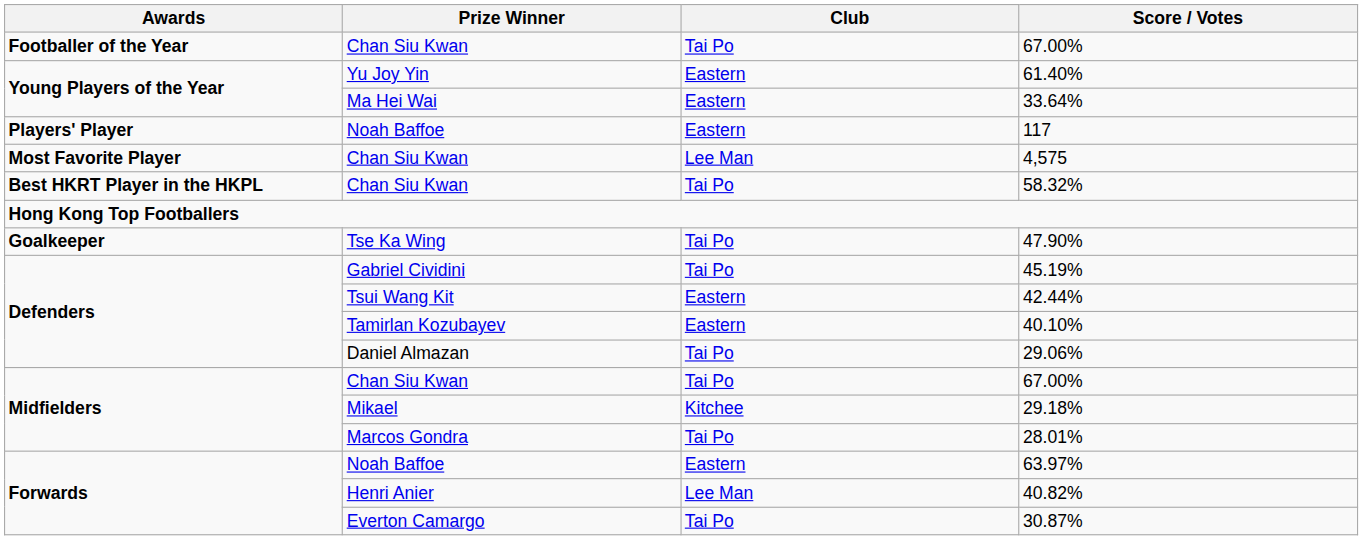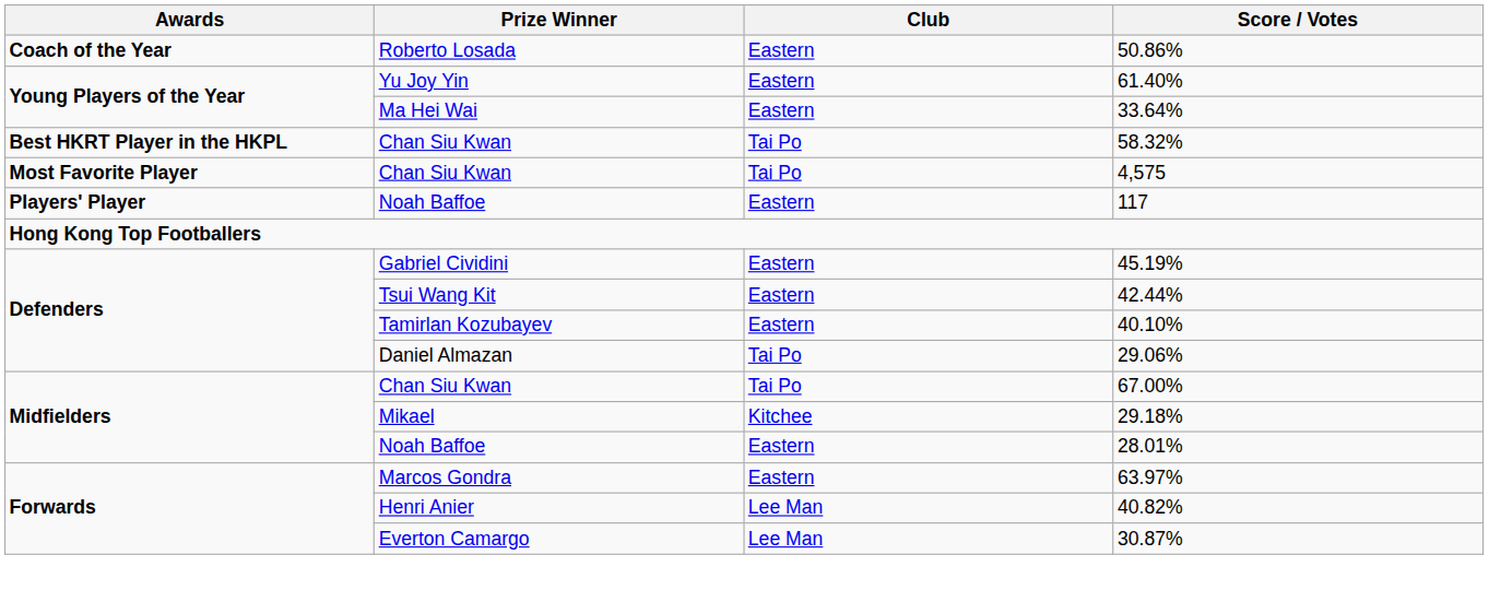- row: Footballer of the Year | Chan Siu Kwan | Tai Po | 67.00%
+ row: Coach of the Year | Roberto Losada | Eastern | 50.86%
rows swapped: 117 <-> 58.32%
4,575 | Club: Lee Man -> Tai Po
- row: Goalkeeper | Tse Ka Wing | Tai Po | 47.90%
45.19% | Club: Tai Po -> Eastern
28.01% | Prize Winner: Marcos Gondra -> Noah Baffoe
28.01% | Club: Tai Po -> Eastern
63.97% | Prize Winner: Noah Baffoe -> Marcos Gondra
30.87% | Club: Tai Po -> Lee Man
